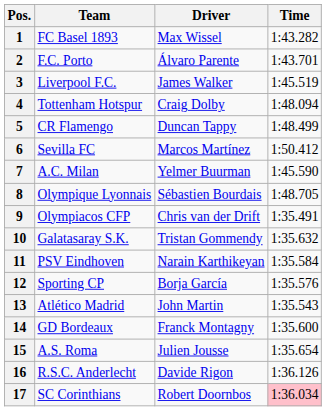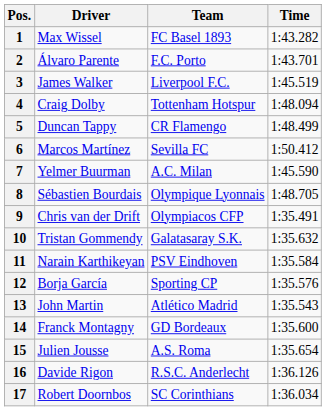columns swapped: Team <-> Driver
17 | Time: pink background -> no background
